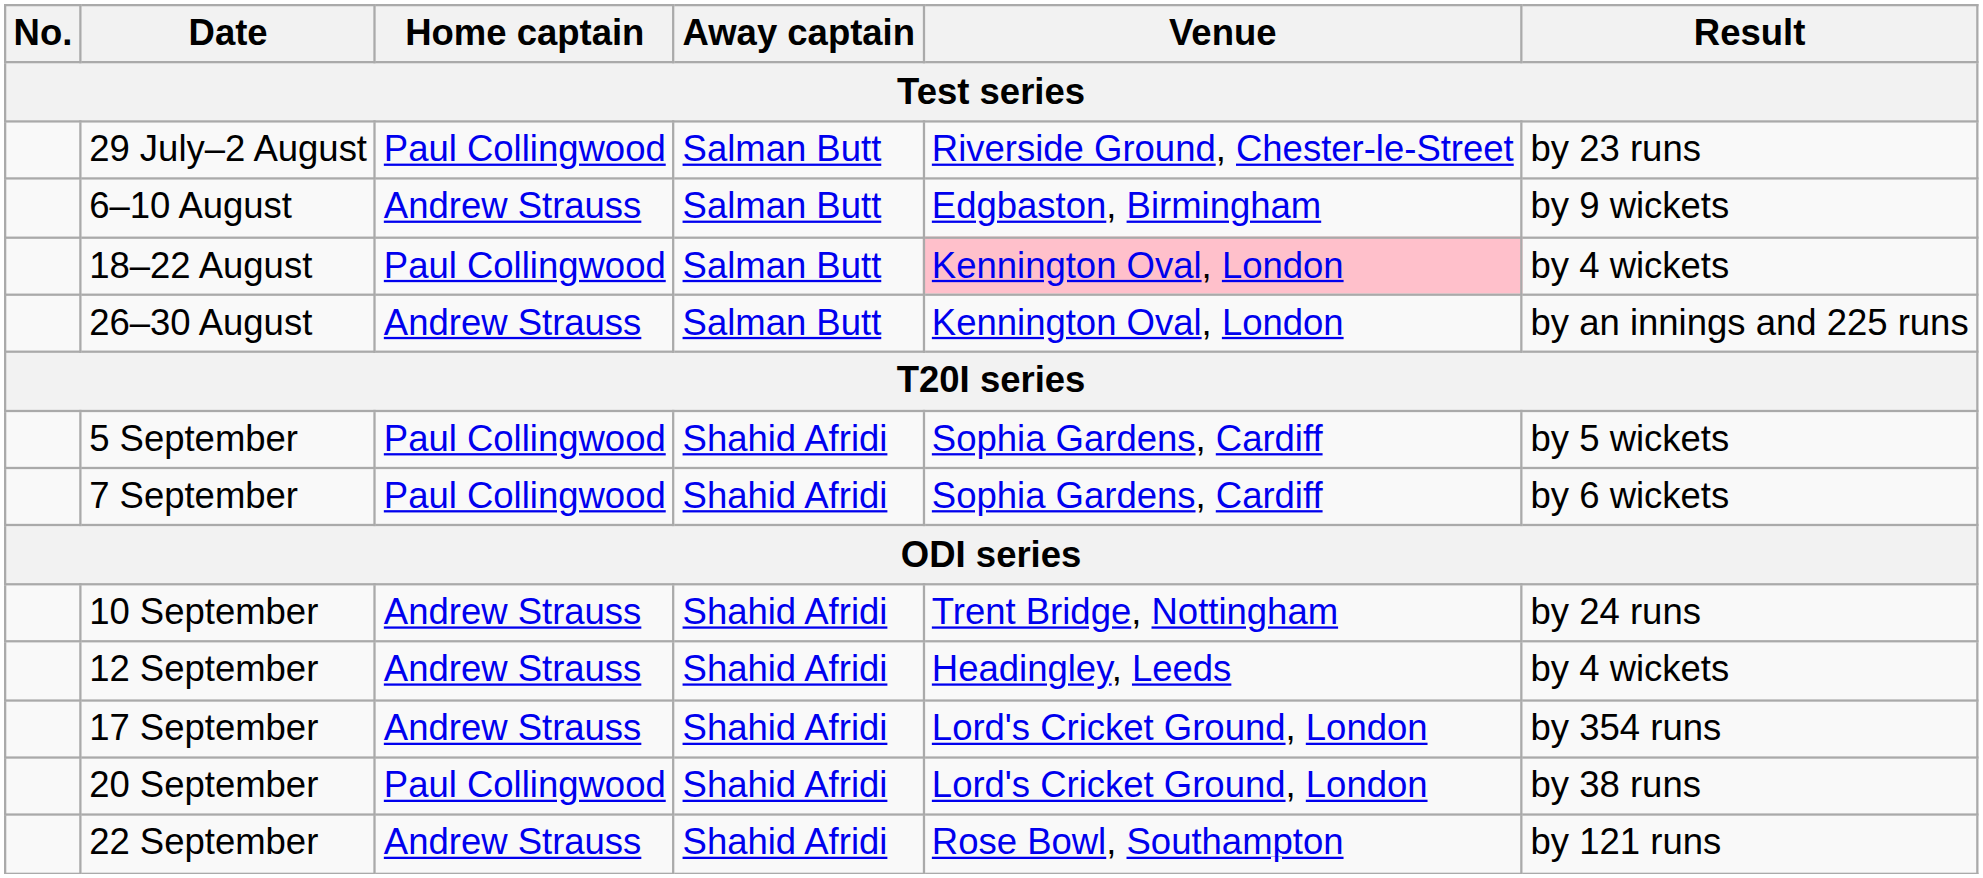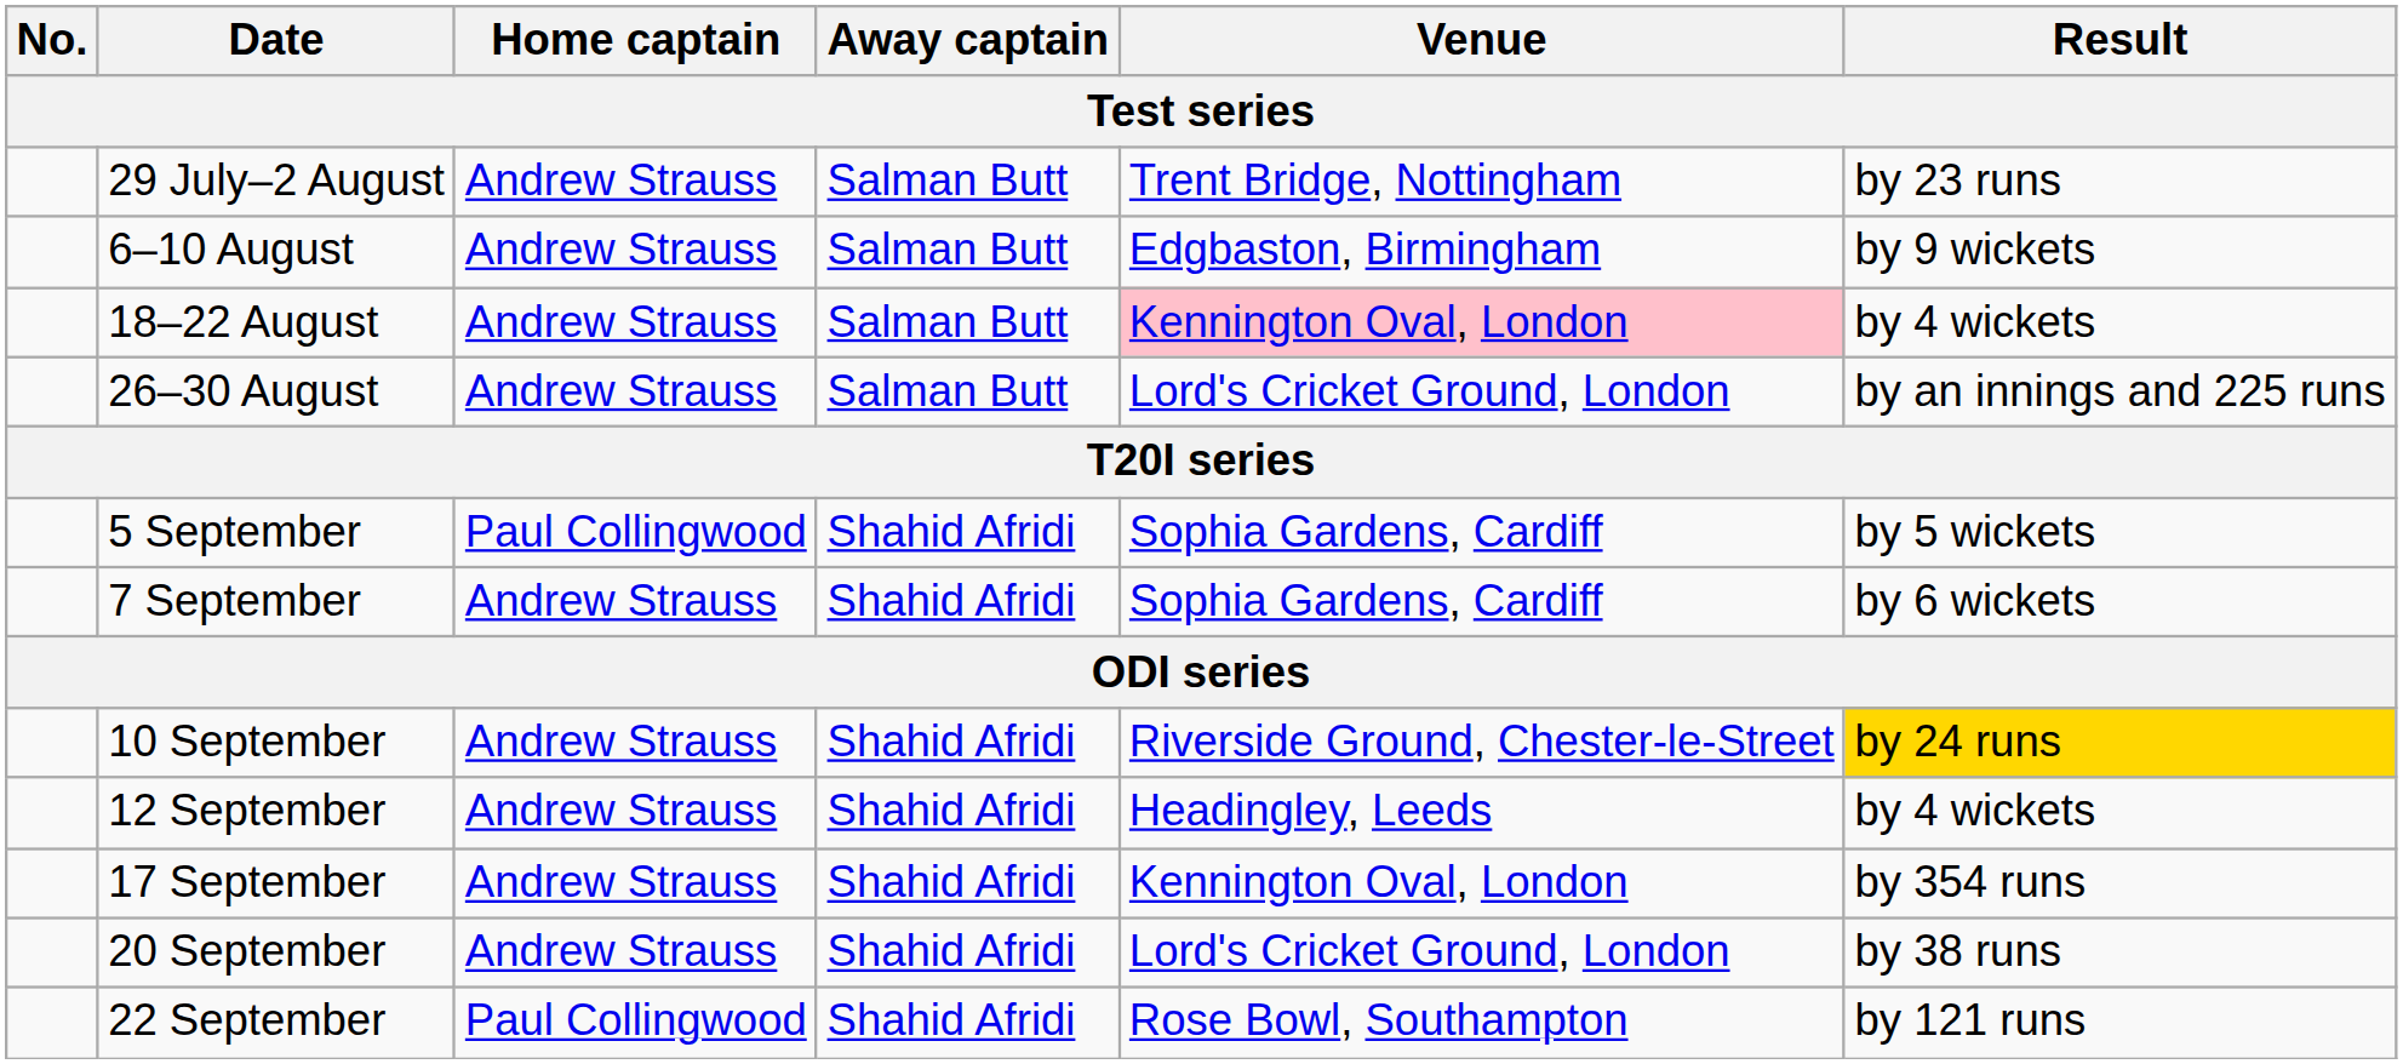29 July–2 August | Home captain: Paul Collingwood -> Andrew Strauss
29 July–2 August | Venue: Riverside Ground, Chester-le-Street -> Trent Bridge, Nottingham
18–22 August | Home captain: Paul Collingwood -> Andrew Strauss
26–30 August | Venue: Kennington Oval, London -> Lord's Cricket Ground, London
7 September | Home captain: Paul Collingwood -> Andrew Strauss
10 September | Venue: Trent Bridge, Nottingham -> Riverside Ground, Chester-le-Street
10 September | Result: no background -> gold background
17 September | Venue: Lord's Cricket Ground, London -> Kennington Oval, London
20 September | Home captain: Paul Collingwood -> Andrew Strauss
22 September | Home captain: Andrew Strauss -> Paul Collingwood
